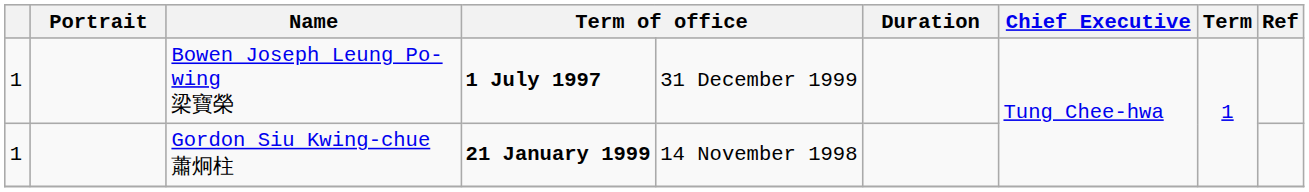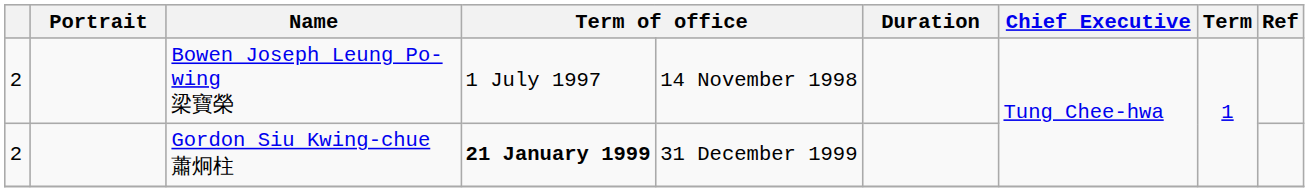Bowen Joseph Leung Po-wing 梁寶榮 | column 1: 1 -> 2
Bowen Joseph Leung Po-wing 梁寶榮 | column 4: bold -> normal
Bowen Joseph Leung Po-wing 梁寶榮 | column 5: 31 December 1999 -> 14 November 1998
Gordon Siu Kwing-chue 蕭炯柱 | column 1: 1 -> 2
Gordon Siu Kwing-chue 蕭炯柱 | column 5: 14 November 1998 -> 31 December 1999
